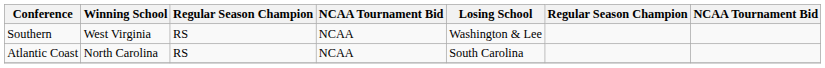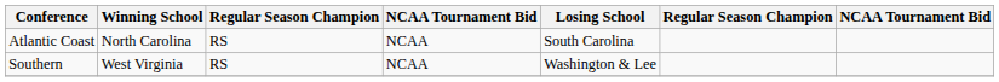rows swapped: Atlantic Coast <-> Southern
